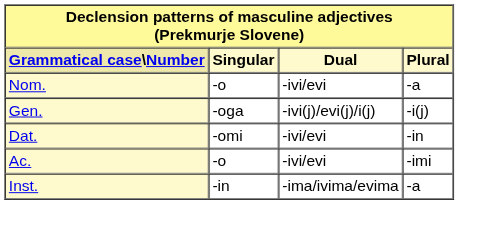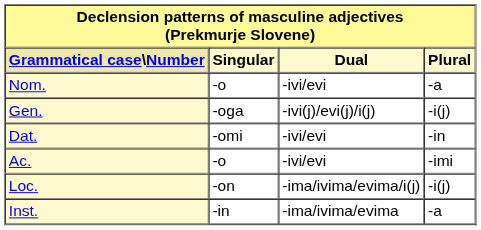+ row: Loc. | -on | -ima/ivima/evima/i(j) | -i(j)
